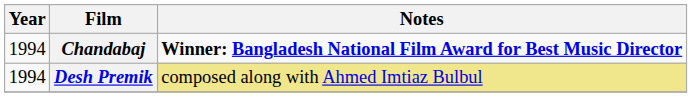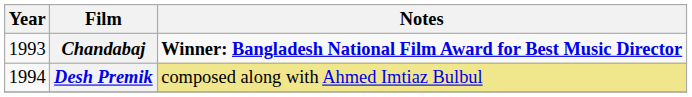Chandabaj | Year: 1994 -> 1993
